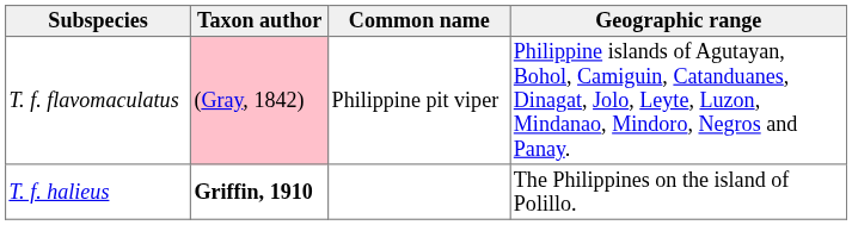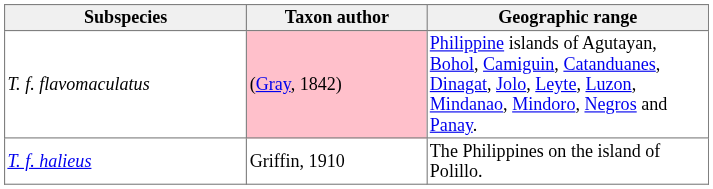- column: Common name | Philippine pit viper
T. f. halieus | Taxon author: bold -> normal
